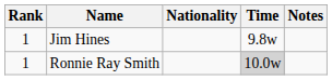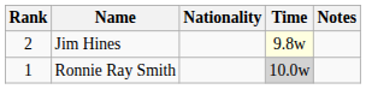Jim Hines | Rank: 1 -> 2
Jim Hines | Time: no background -> lightyellow background
